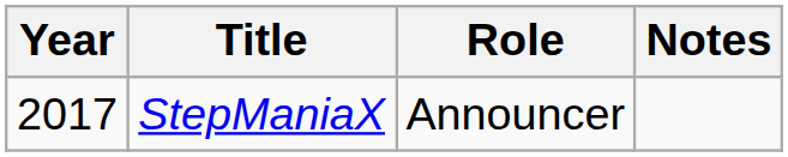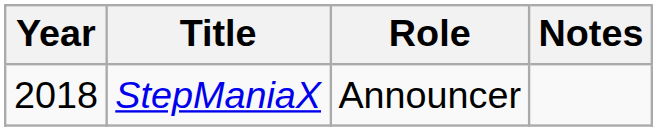StepManiaX | Year: 2017 -> 2018
